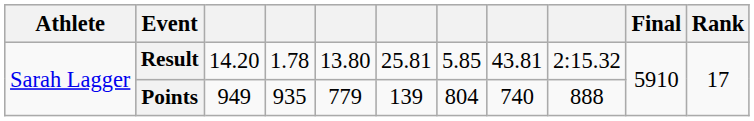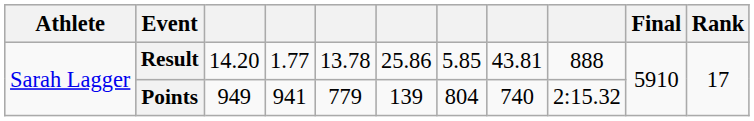Result | column 4: 1.78 -> 1.77
Result | column 5: 13.80 -> 13.78
Result | column 6: 25.81 -> 25.86
Result | column 9: 2:15.32 -> 888
Points | column 4: 935 -> 941
Points | column 9: 888 -> 2:15.32
